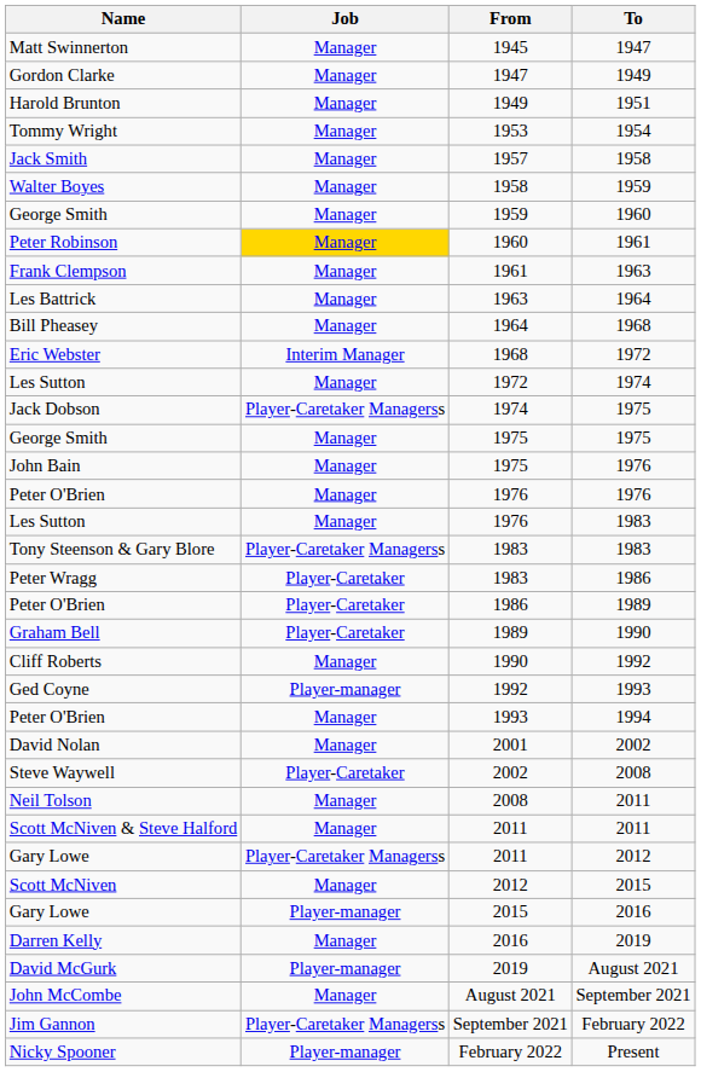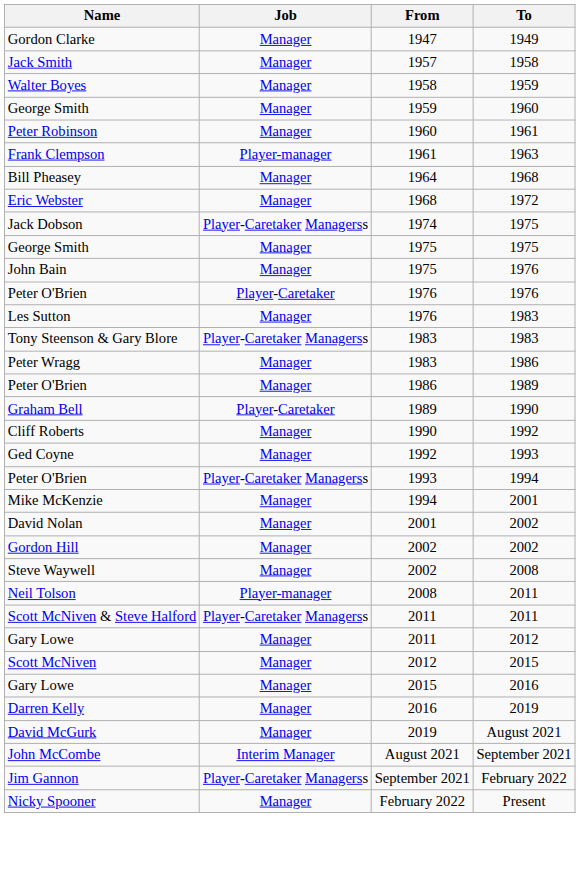- row: Matt Swinnerton | Manager | 1945 | 1947
- row: Harold Brunton | Manager | 1949 | 1951
- row: Tommy Wright | Manager | 1953 | 1954
Peter Robinson | Job: gold background -> no background
Frank Clempson | Job: Manager -> Player-manager
- row: Les Battrick | Manager | 1963 | 1964
Eric Webster | Job: Interim Manager -> Manager
- row: Les Sutton | Manager | 1972 | 1974
Peter O'Brien / 1976 | Job: Manager -> Player-Caretaker
Peter Wragg | Job: Player-Caretaker -> Manager
Peter O'Brien / 1986 | Job: Player-Caretaker -> Manager
Ged Coyne | Job: Player-manager -> Manager
Peter O'Brien / 1993 | Job: Manager -> Player-Caretaker Managerss
+ row: Mike McKenzie | Manager | 1994 | 2001
+ row: Gordon Hill | Manager | 2002 | 2002
Steve Waywell | Job: Player-Caretaker -> Manager
Neil Tolson | Job: Manager -> Player-manager
Scott McNiven & Steve Halford | Job: Manager -> Player-Caretaker Managerss
Gary Lowe / 2011 | Job: Player-Caretaker Managerss -> Manager
Gary Lowe / 2015 | Job: Player-manager -> Manager
David McGurk | Job: Player-manager -> Manager
John McCombe | Job: Manager -> Interim Manager
Nicky Spooner | Job: Player-manager -> Manager
